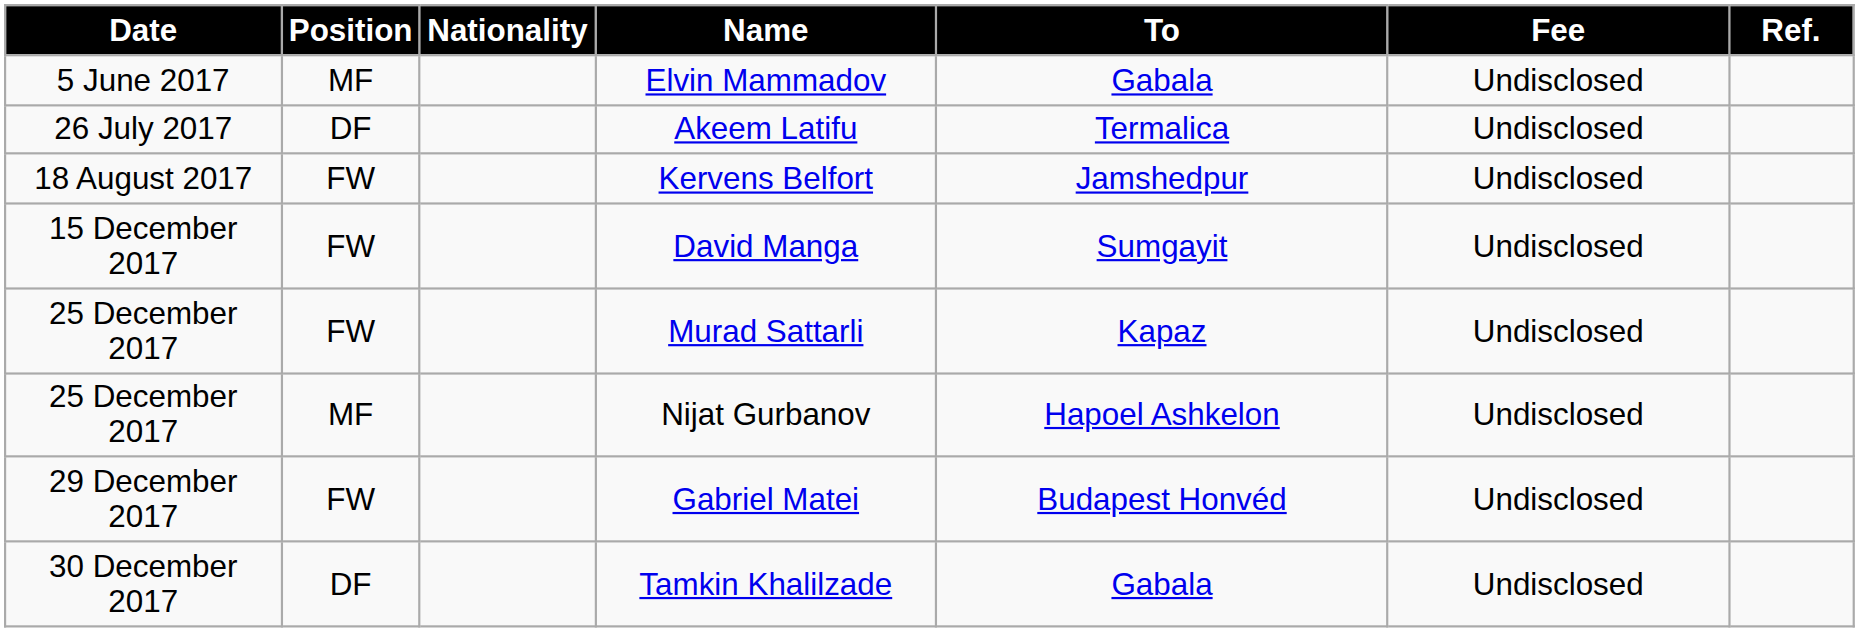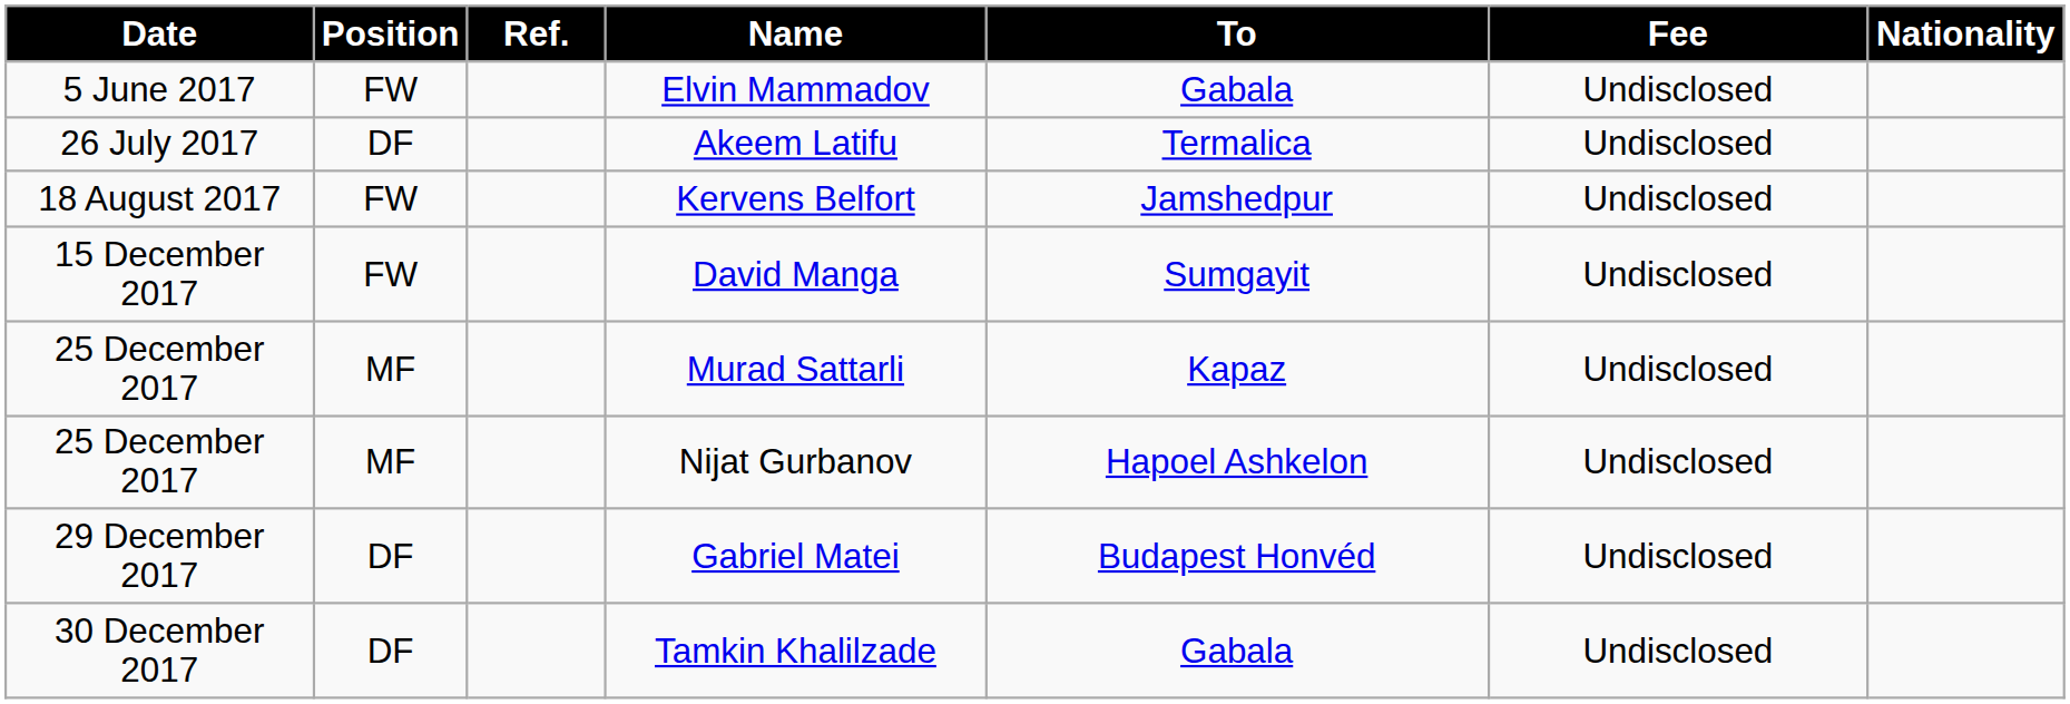columns swapped: Nationality <-> Ref.
Elvin Mammadov | Position: MF -> FW
Murad Sattarli | Position: FW -> MF
Gabriel Matei | Position: FW -> DF
